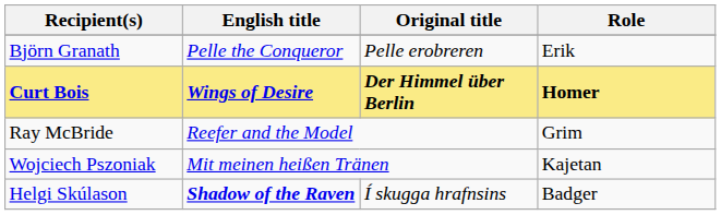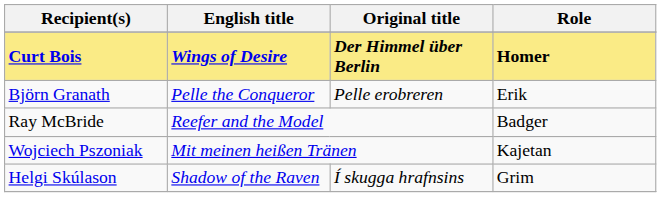rows swapped: Curt Bois <-> Björn Granath
Ray McBride | Role: Grim -> Badger
Helgi Skúlason | English title: bold -> normal
Helgi Skúlason | Role: Badger -> Grim
